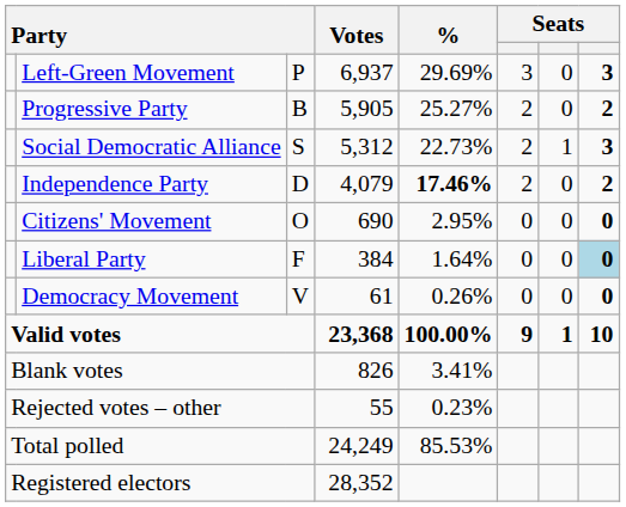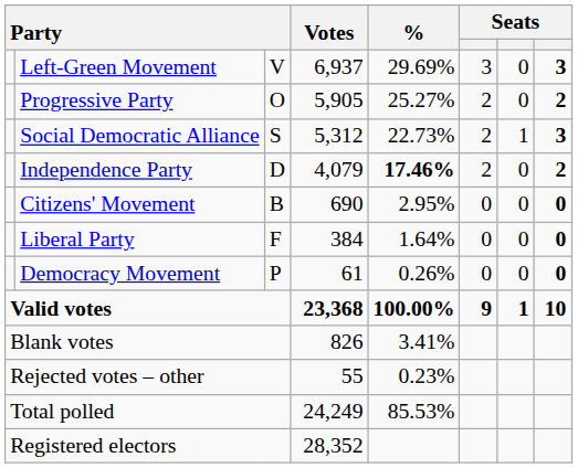Left-Green Movement | column 3: P -> V
Progressive Party | column 3: B -> O
Citizens' Movement | column 3: O -> B
Liberal Party | column 8: lightblue background -> no background
Democracy Movement | column 3: V -> P
